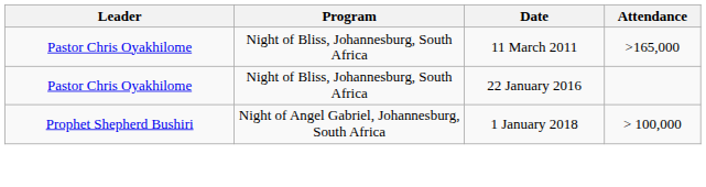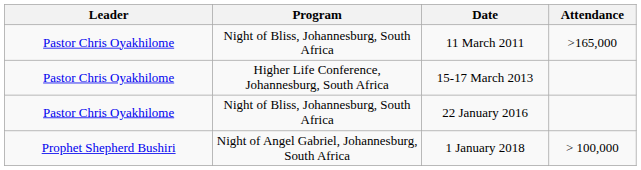+ row: Pastor Chris Oyakhilome | Higher Life Conference, Johannesburg, South Africa | 15-17 March 2013
